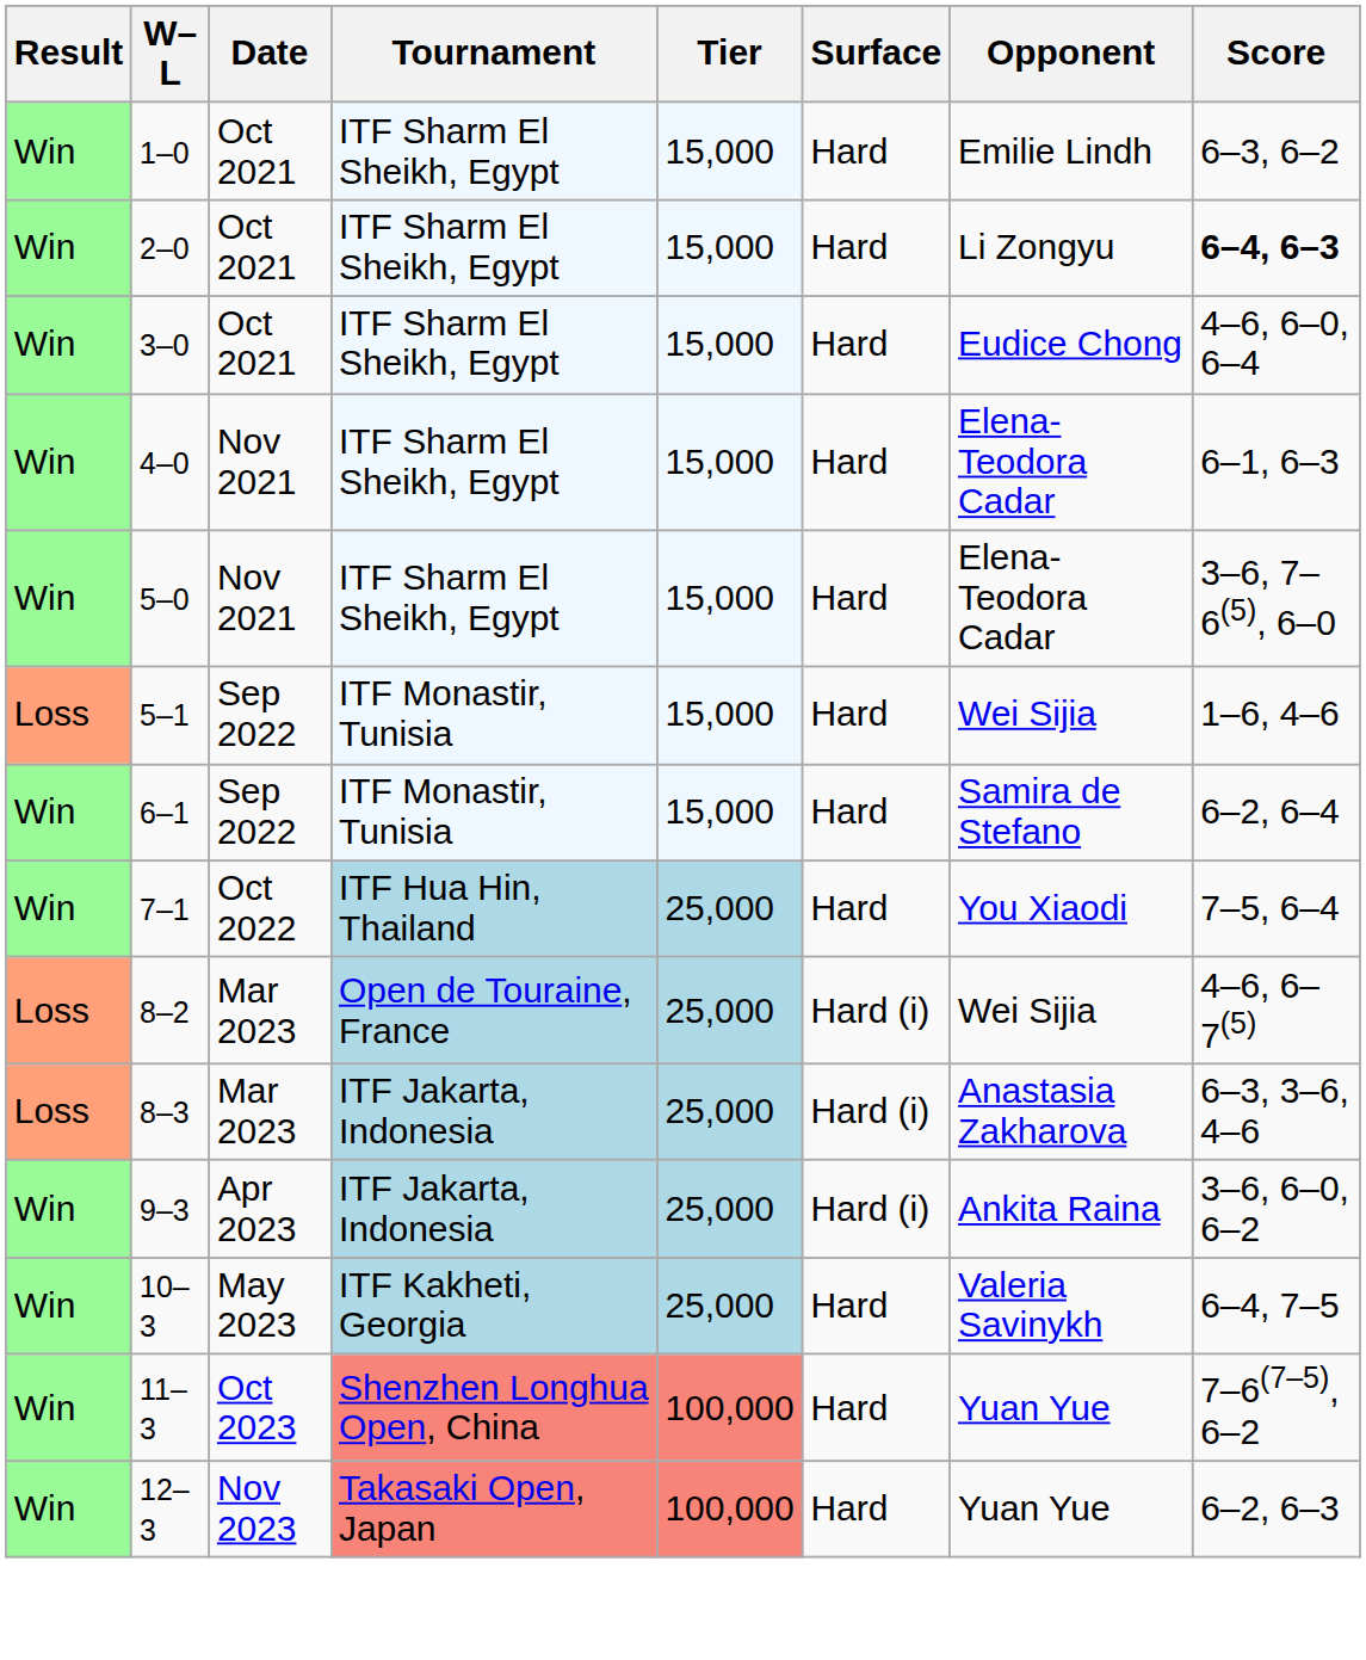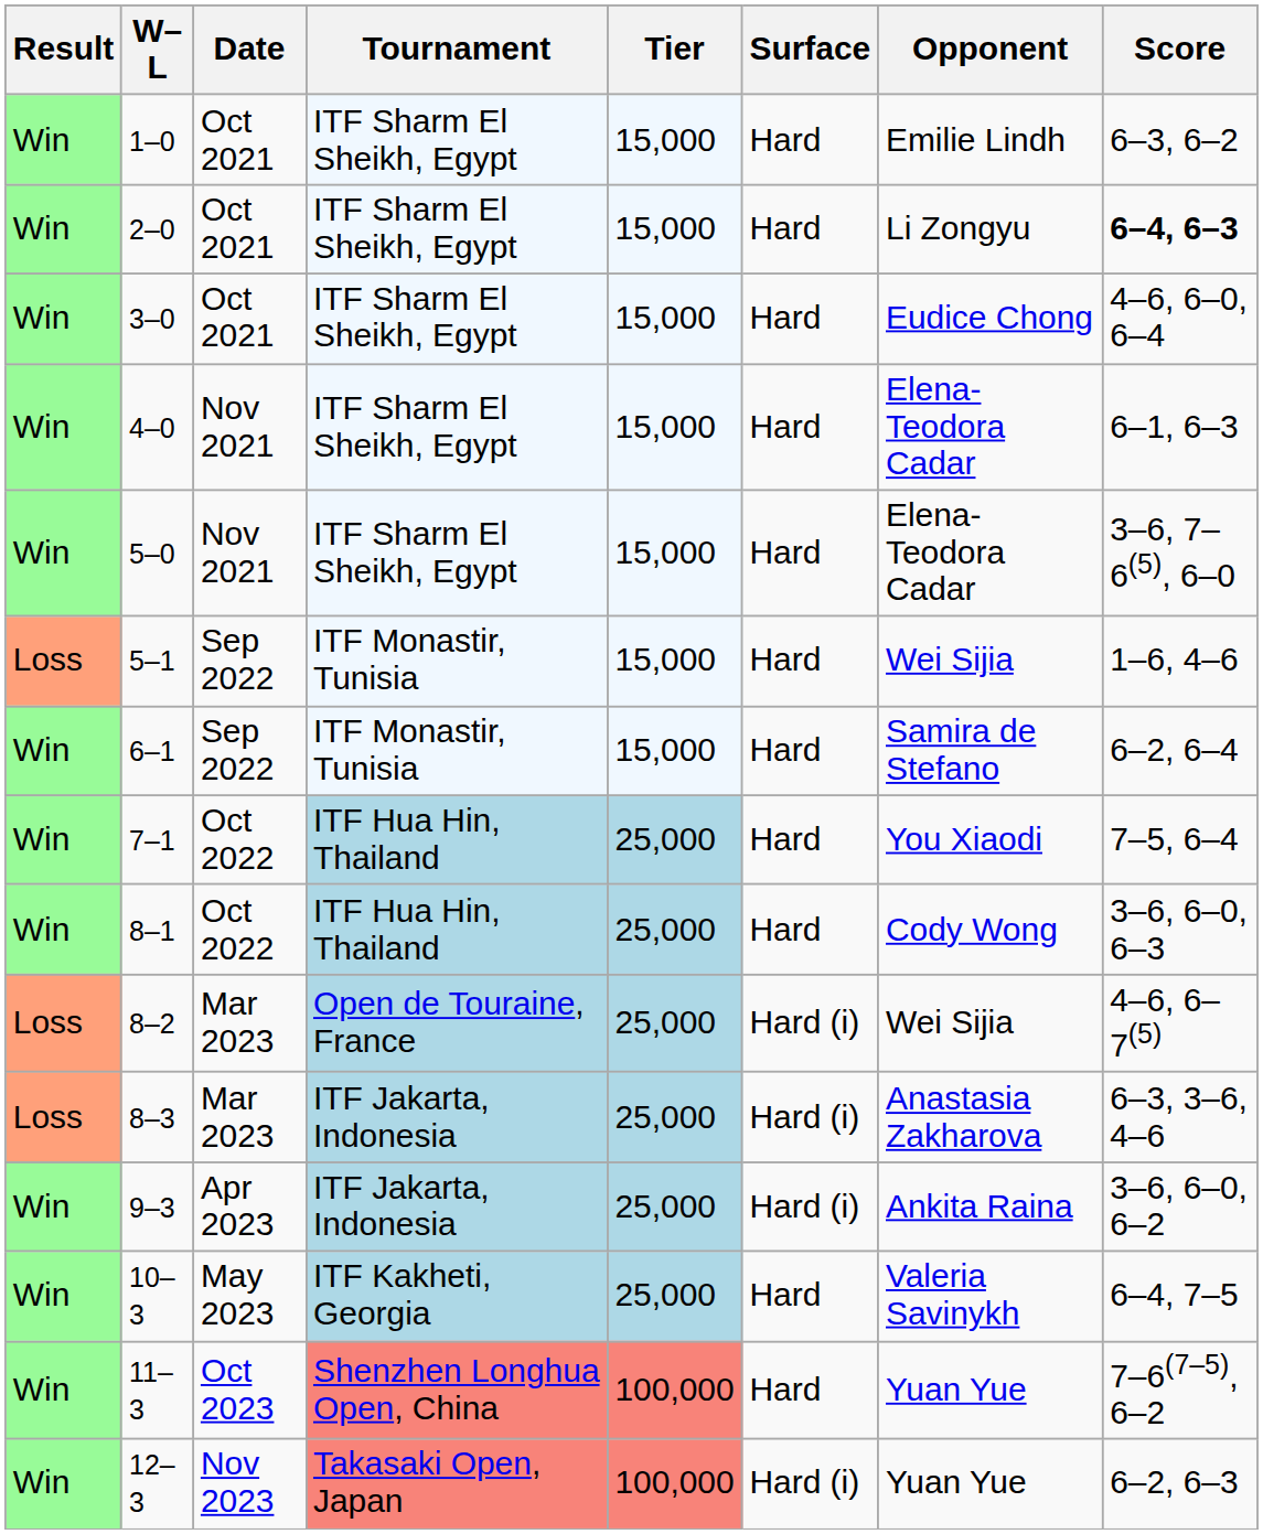+ row: Win | 8–1 | Oct 2022 | ITF Hua Hin, Thailand | 25,000 | Hard | Cody Wong | 3–6, 6–0, 6–3
12–3 | Surface: Hard -> Hard (i)
